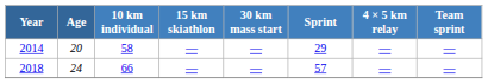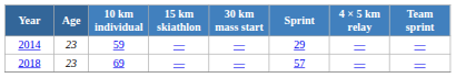2014 | Age: 20 -> 23
2014 | 10 km individual: 58 -> 59
2018 | Age: 24 -> 23
2018 | 10 km individual: 66 -> 69
